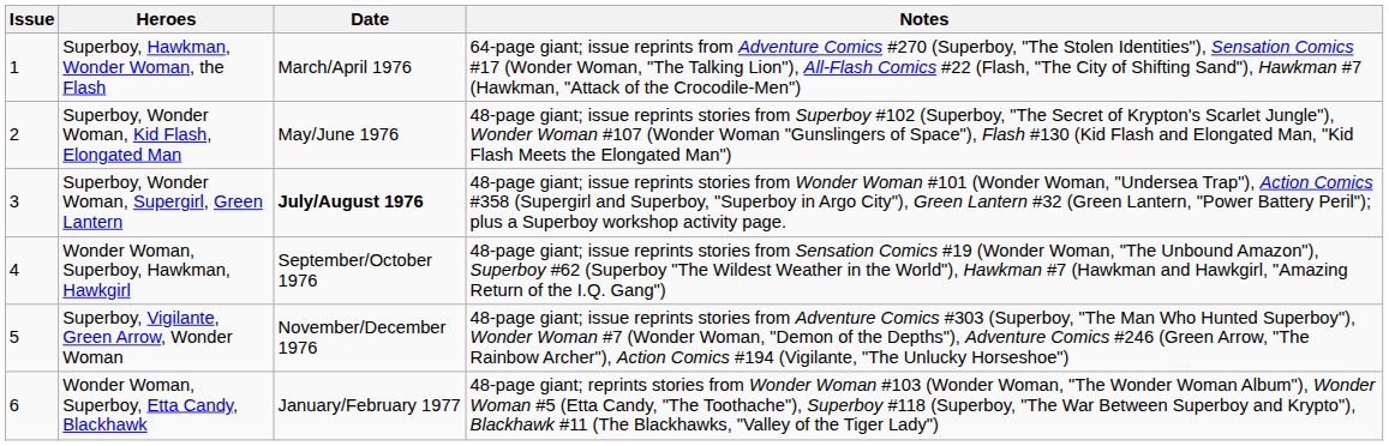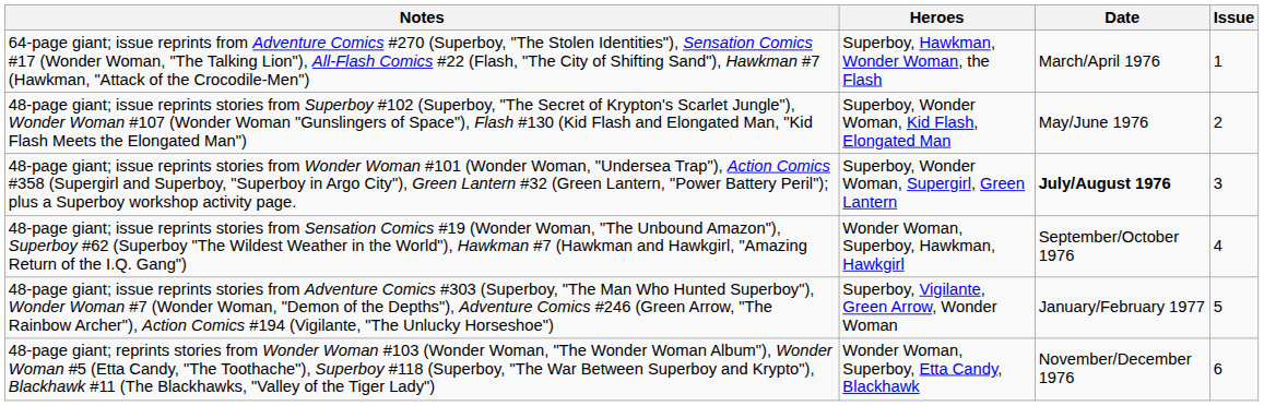columns swapped: Issue <-> Notes
Superboy, Vigilante, Green Arrow, Wonder Woman | Date: November/December 1976 -> January/February 1977
Wonder Woman, Superboy, Etta Candy, Blackhawk | Date: January/February 1977 -> November/December 1976
